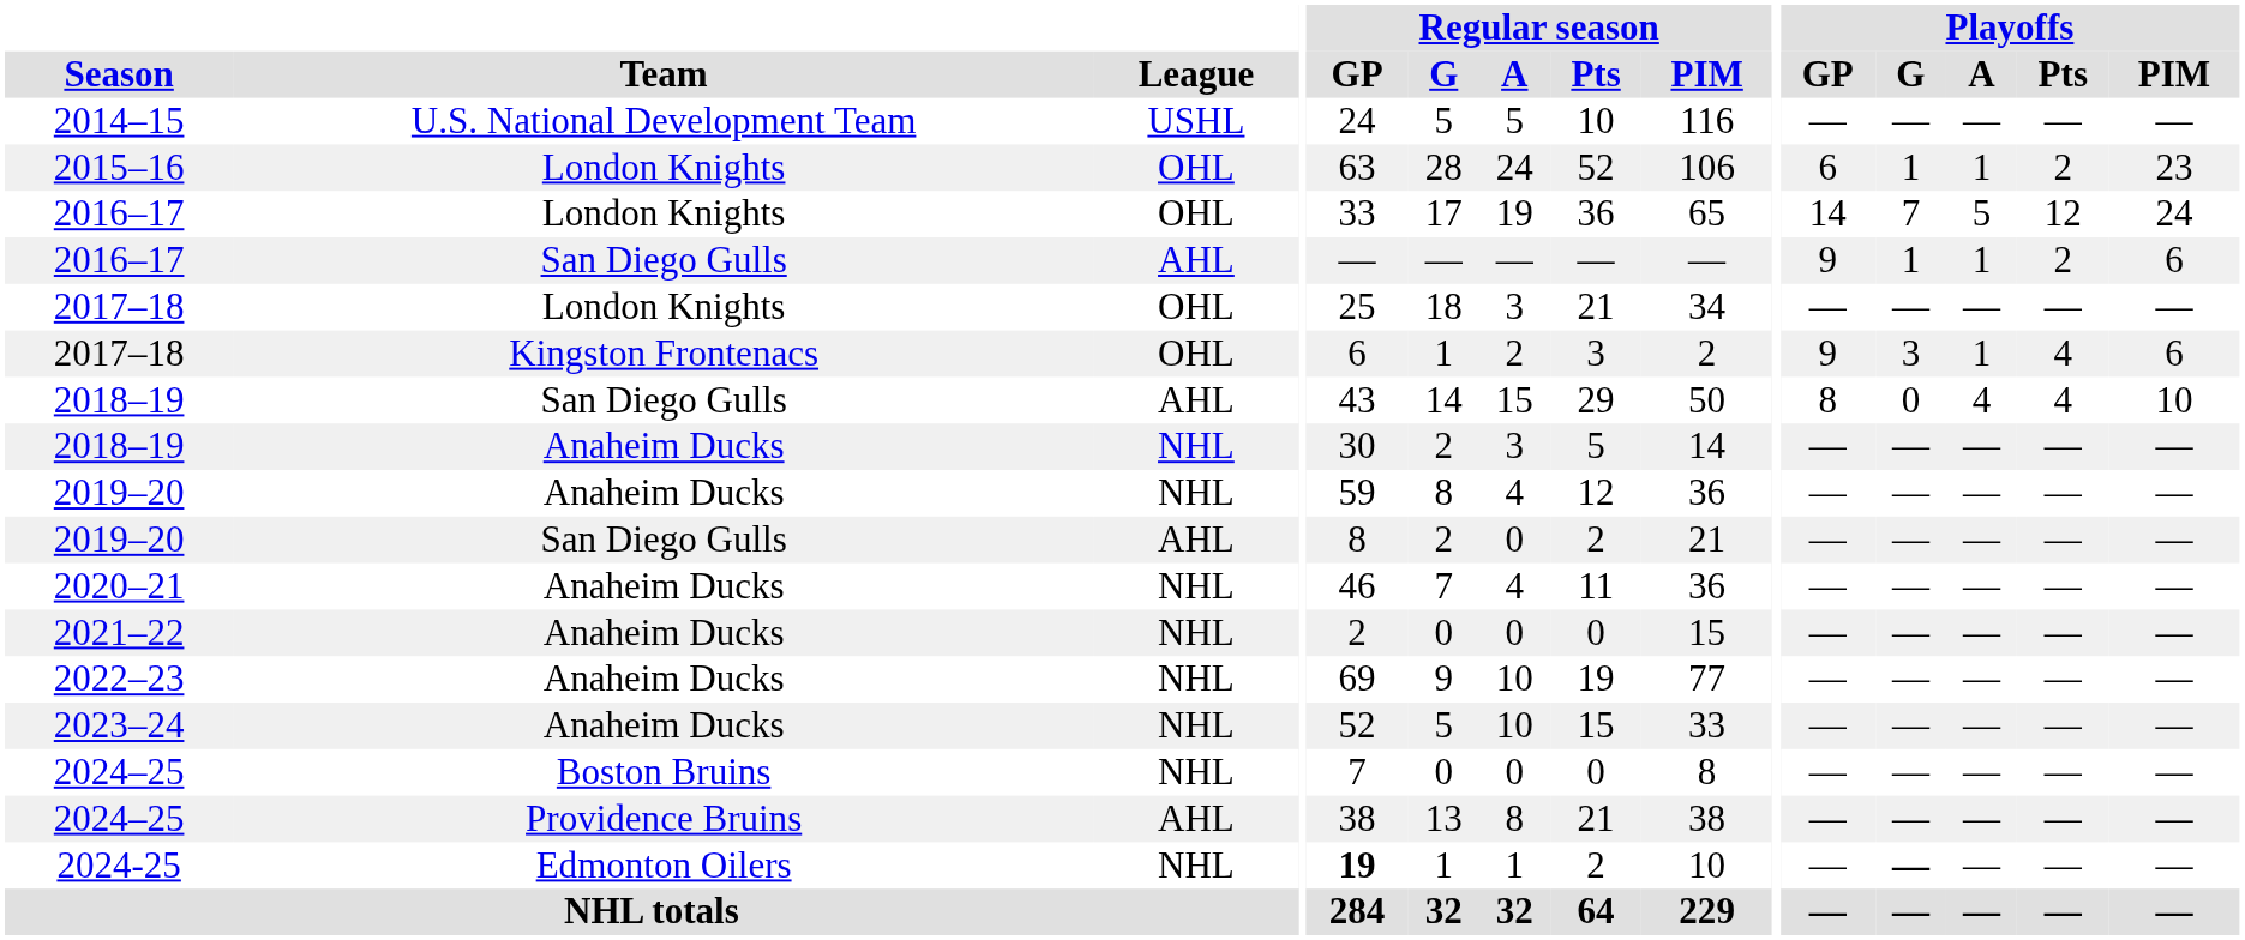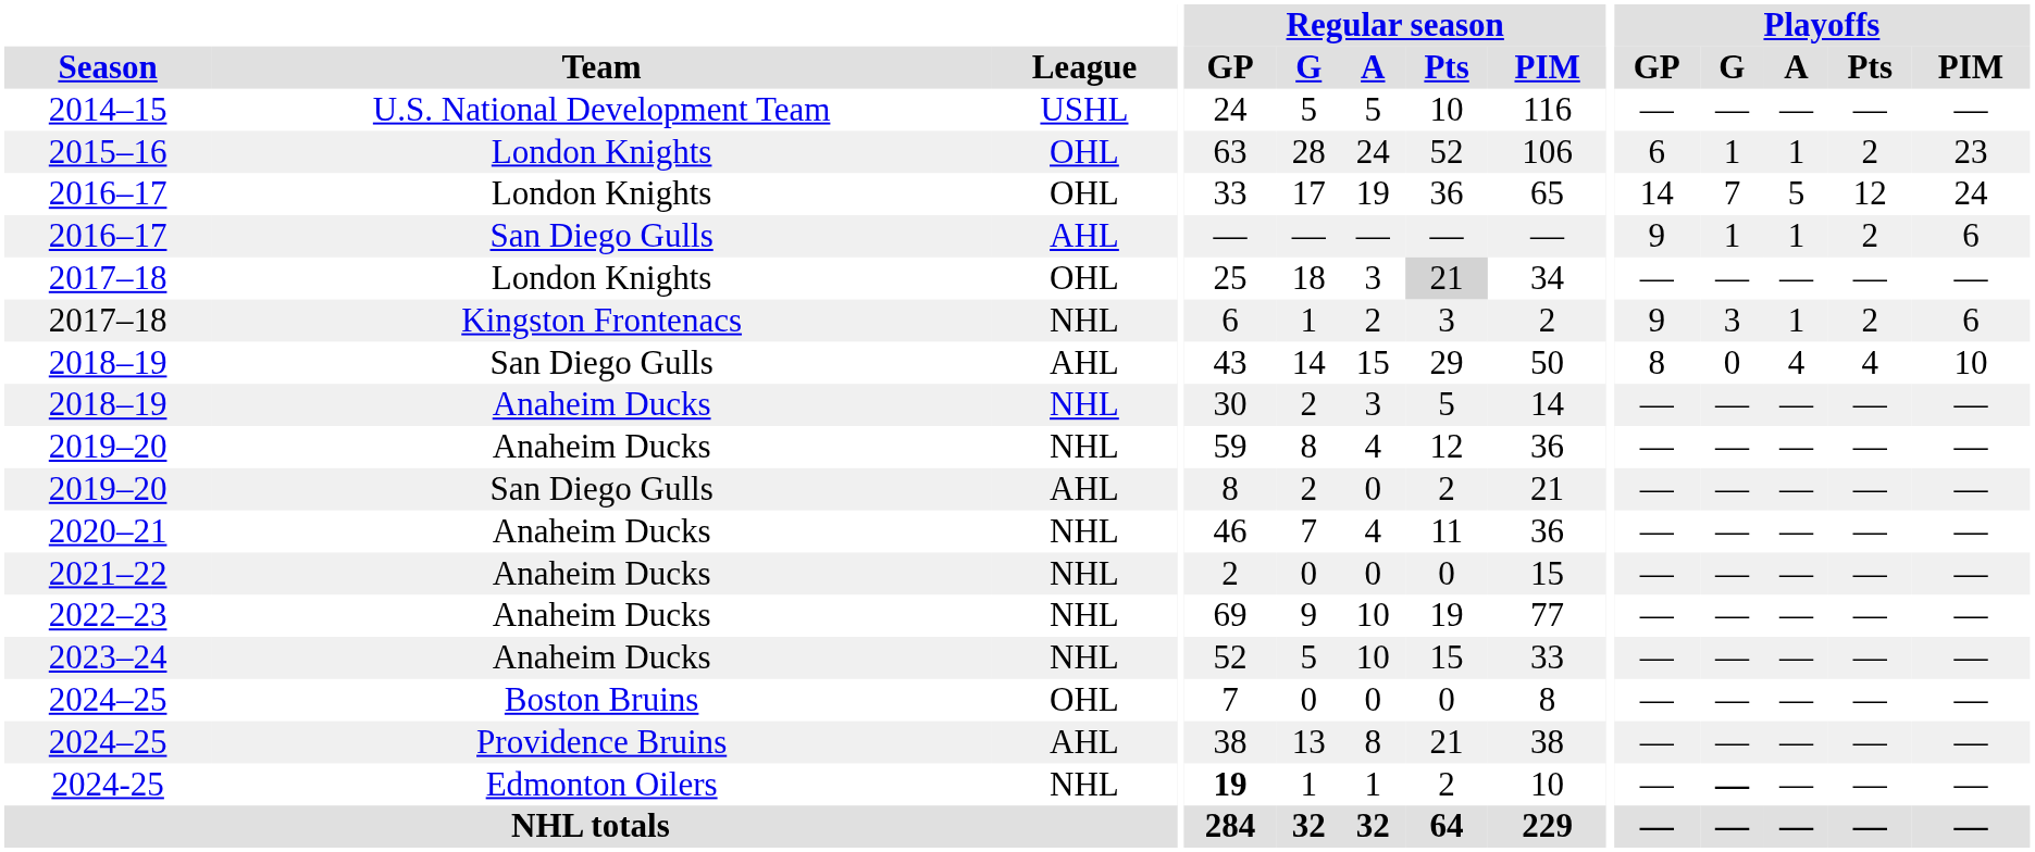2017–18 / London Knights | Regular season / Pts: no background -> lightgrey background
2017–18 / Kingston Frontenacs | League: OHL -> NHL
2017–18 / Kingston Frontenacs | Playoffs / Pts: 4 -> 2
2024–25 / Boston Bruins | League: NHL -> OHL
